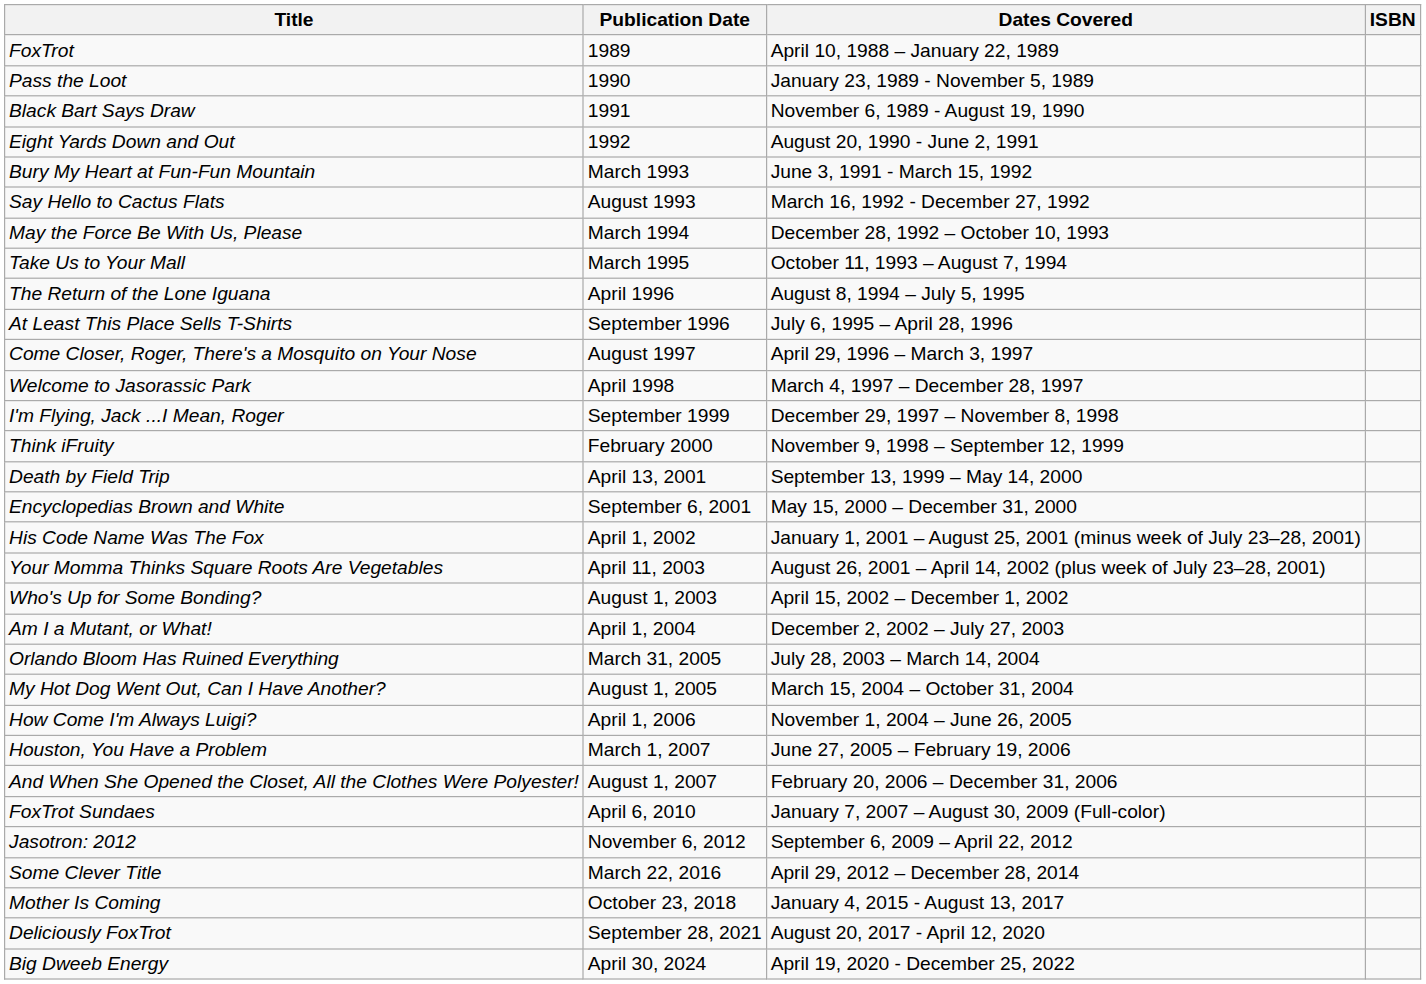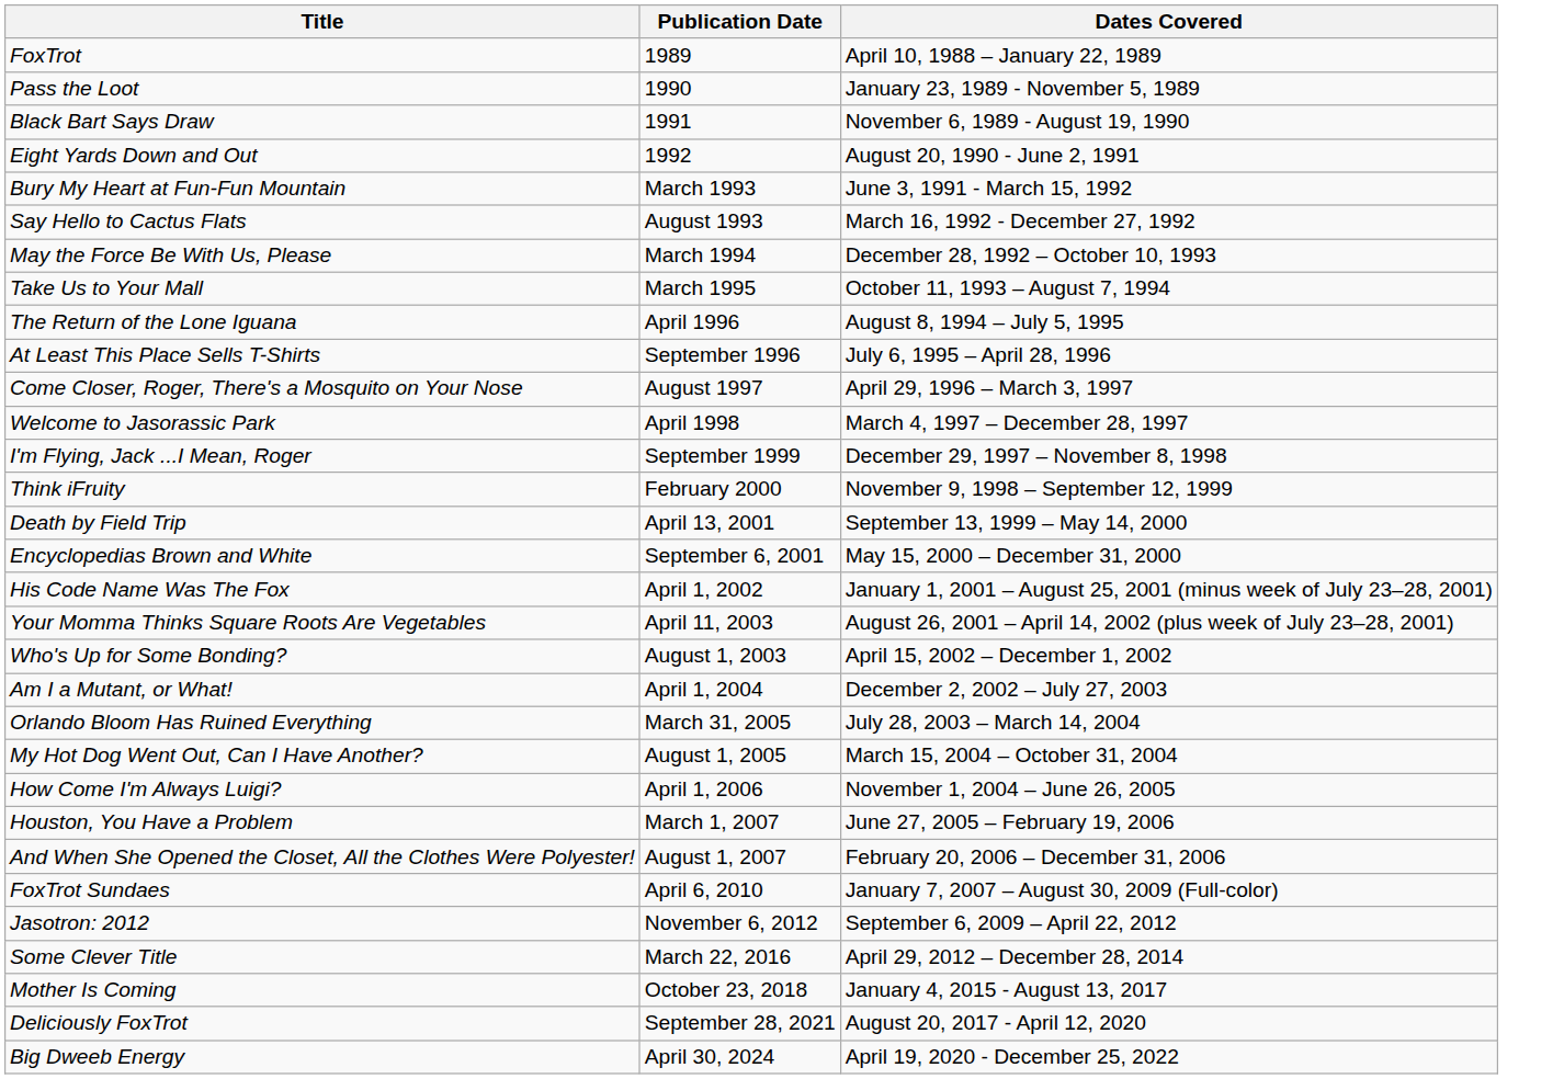- column: ISBN
